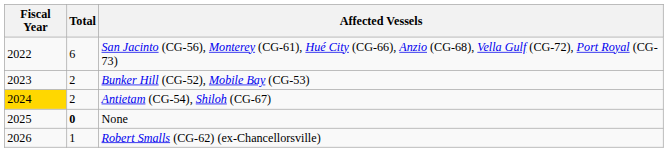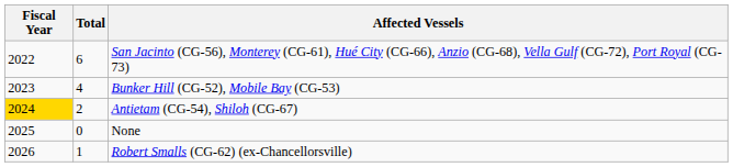Bunker Hill (CG-52), Mobile Bay (CG-53) | Total: 2 -> 4
None | Total: bold -> normal
